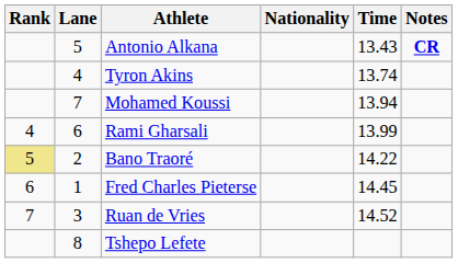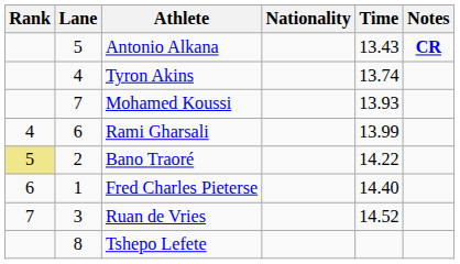Mohamed Koussi | Time: 13.94 -> 13.93
Fred Charles Pieterse | Time: 14.45 -> 14.40
